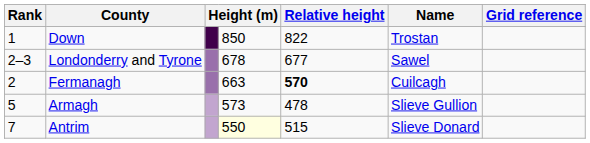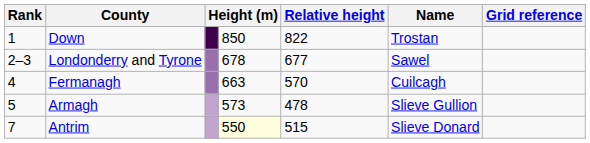Fermanagh | Rank: 2 -> 4
Fermanagh | Relative height: bold -> normal
